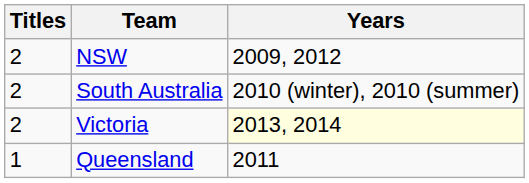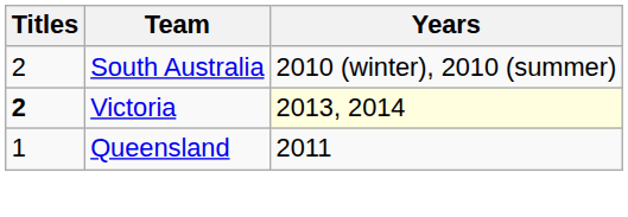- row: 2 | NSW | 2009, 2012
Victoria | Titles: normal -> bold
